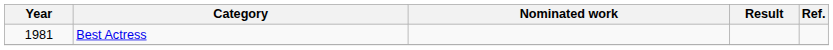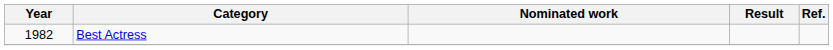Best Actress | Year: 1981 -> 1982
